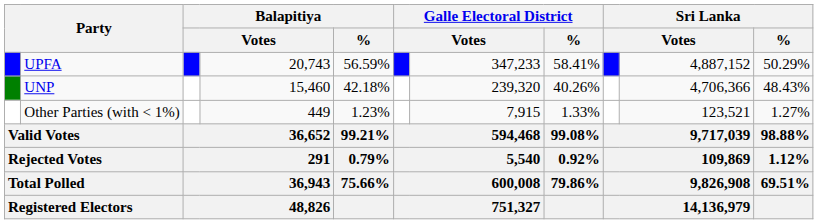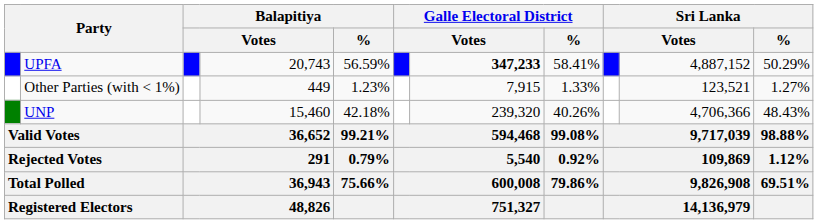UPFA | column 7: normal -> bold
rows swapped: UNP <-> Other Parties (with < 1%)
